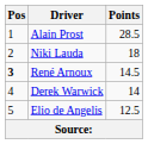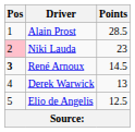Niki Lauda | Pos: no background -> pink background
Niki Lauda | Points: 18 -> 23
Derek Warwick | Points: 14 -> 13
